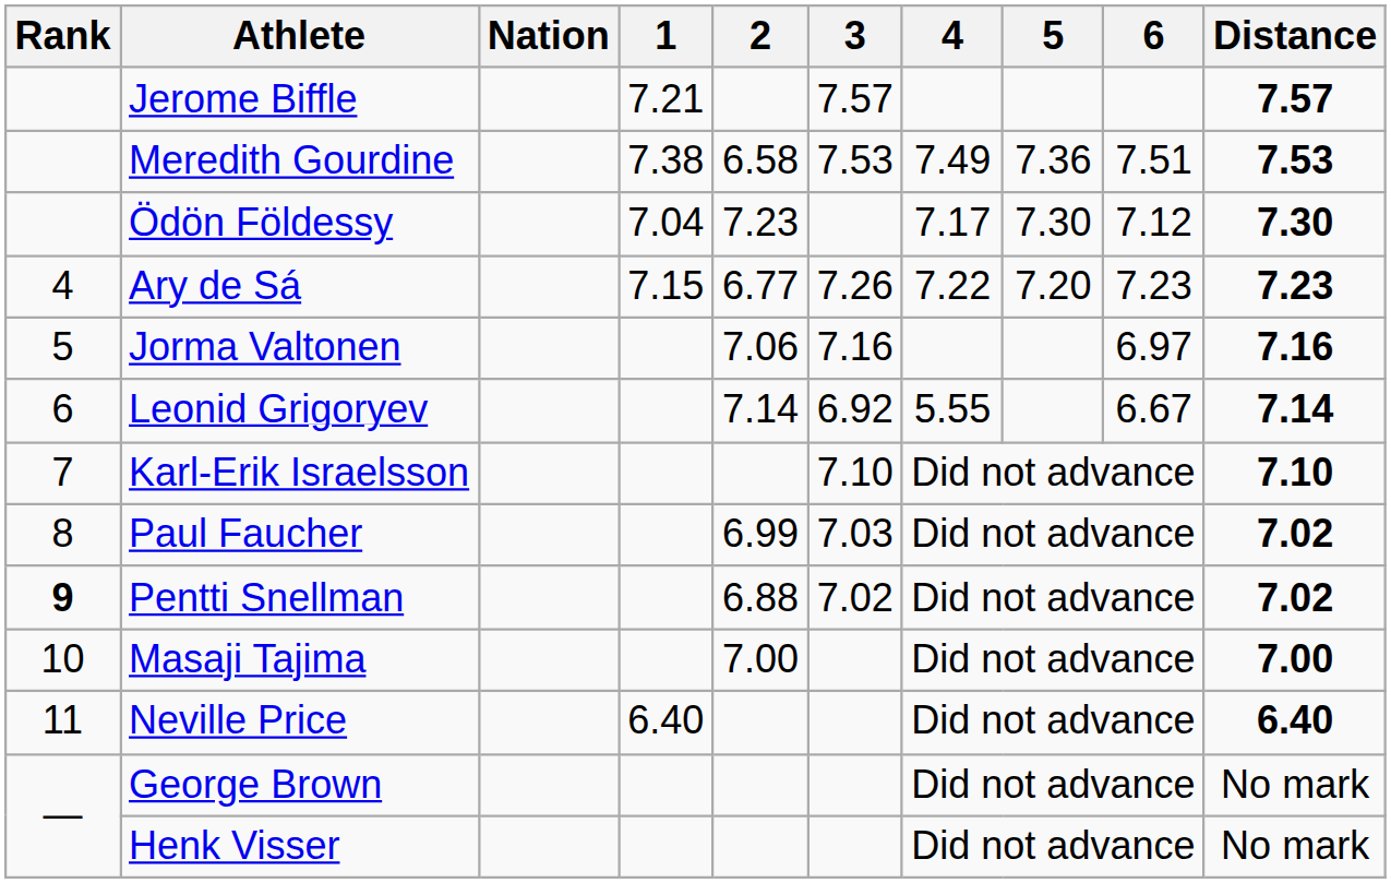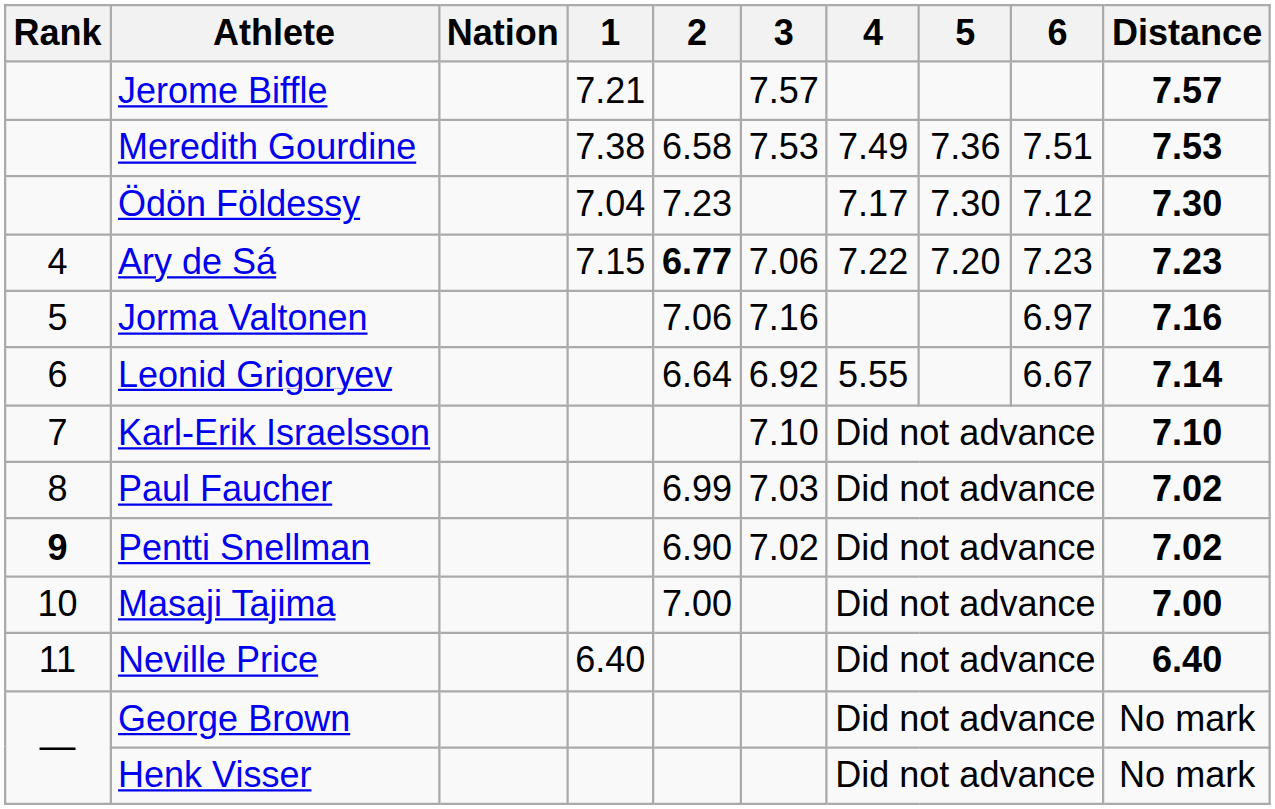Ary de Sá | 2: normal -> bold
Ary de Sá | 3: 7.26 -> 7.06
Leonid Grigoryev | 2: 7.14 -> 6.64
Pentti Snellman | 2: 6.88 -> 6.90
